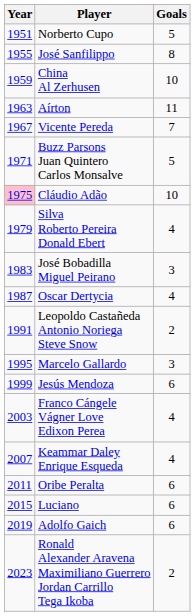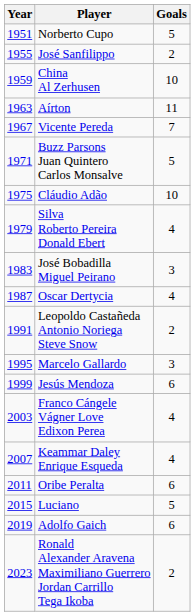José Sanfilippo | Goals: 8 -> 2
Cláudio Adão | Year: pink background -> no background
Luciano | Goals: 6 -> 5
